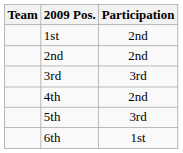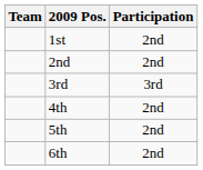5th | Participation: 3rd -> 2nd
6th | Participation: 1st -> 2nd
